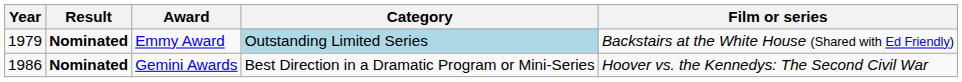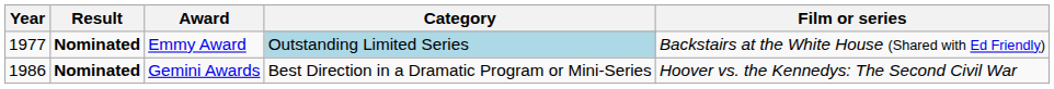Emmy Award | Year: 1979 -> 1977
